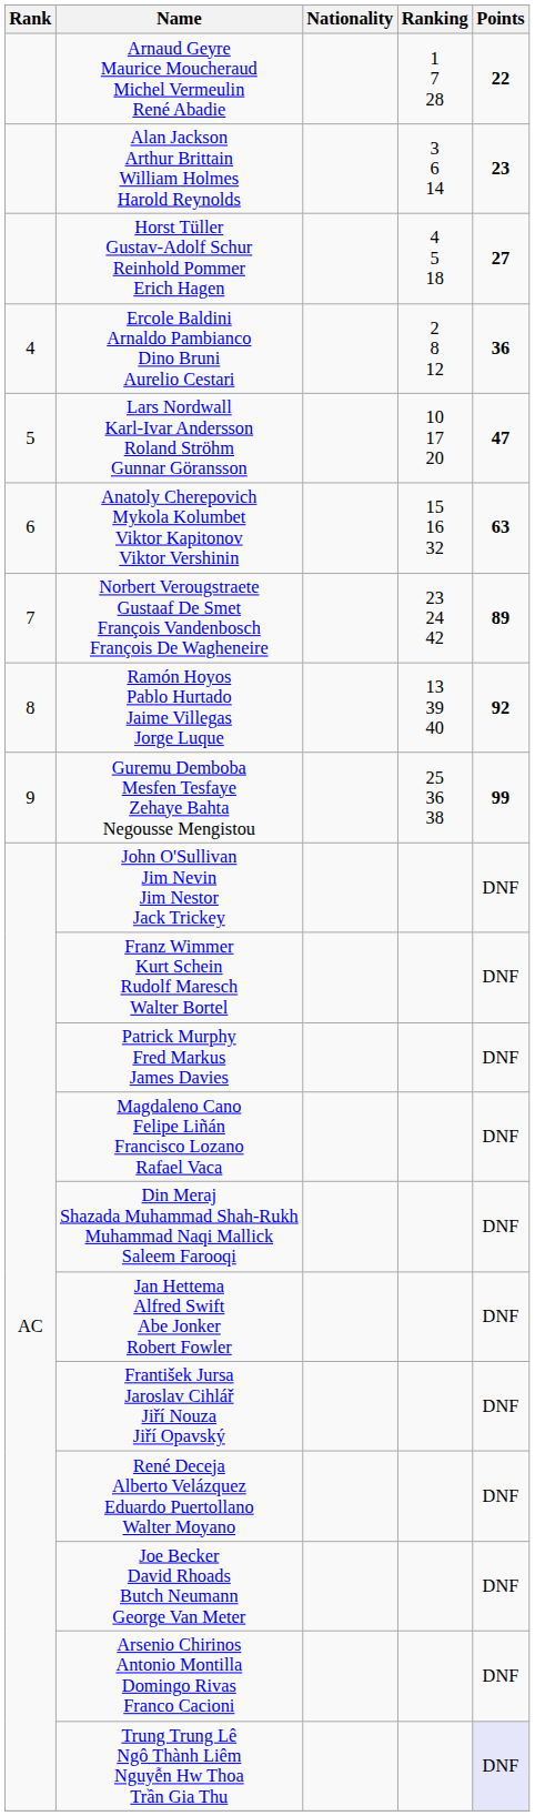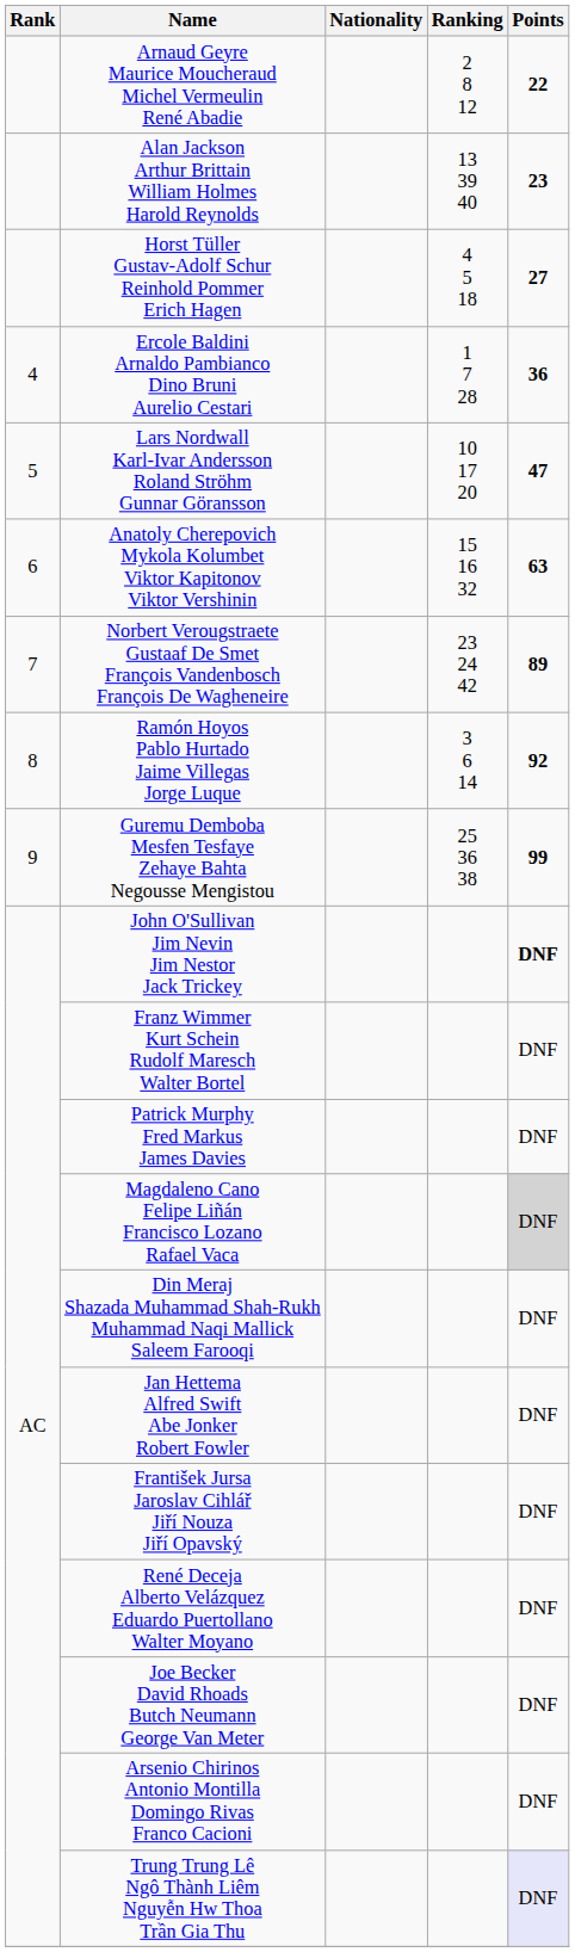Arnaud Geyre Maurice Moucheraud Michel Vermeulin René Abadie | Ranking: 1 7 28 -> 2 8 12
Alan Jackson Arthur Brittain William Holmes Harold Reynolds | Ranking: 3 6 14 -> 13 39 40
Ercole Baldini Arnaldo Pambianco Dino Bruni Aurelio Cestari | Ranking: 2 8 12 -> 1 7 28
Ramón Hoyos Pablo Hurtado Jaime Villegas Jorge Luque | Ranking: 13 39 40 -> 3 6 14
John O'Sullivan Jim Nevin Jim Nestor Jack Trickey | Points: normal -> bold
Magdaleno Cano Felipe Liñán Francisco Lozano Rafael Vaca | Points: no background -> lightgrey background
